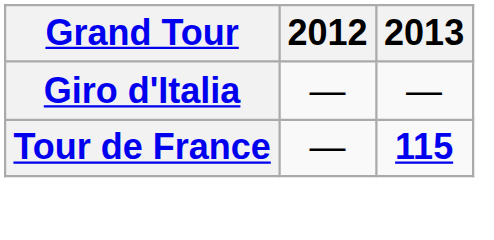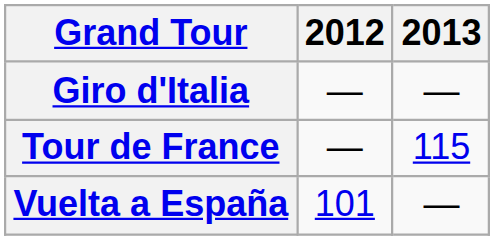Tour de France | 2013: bold -> normal
+ row: Vuelta a España | 101 | —
